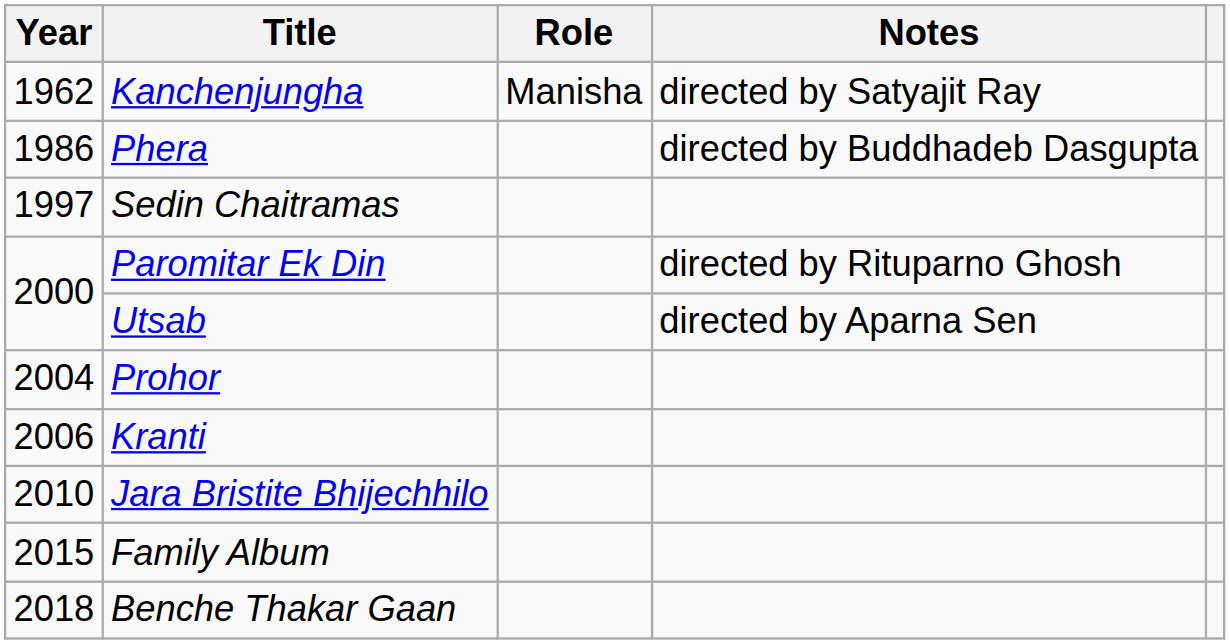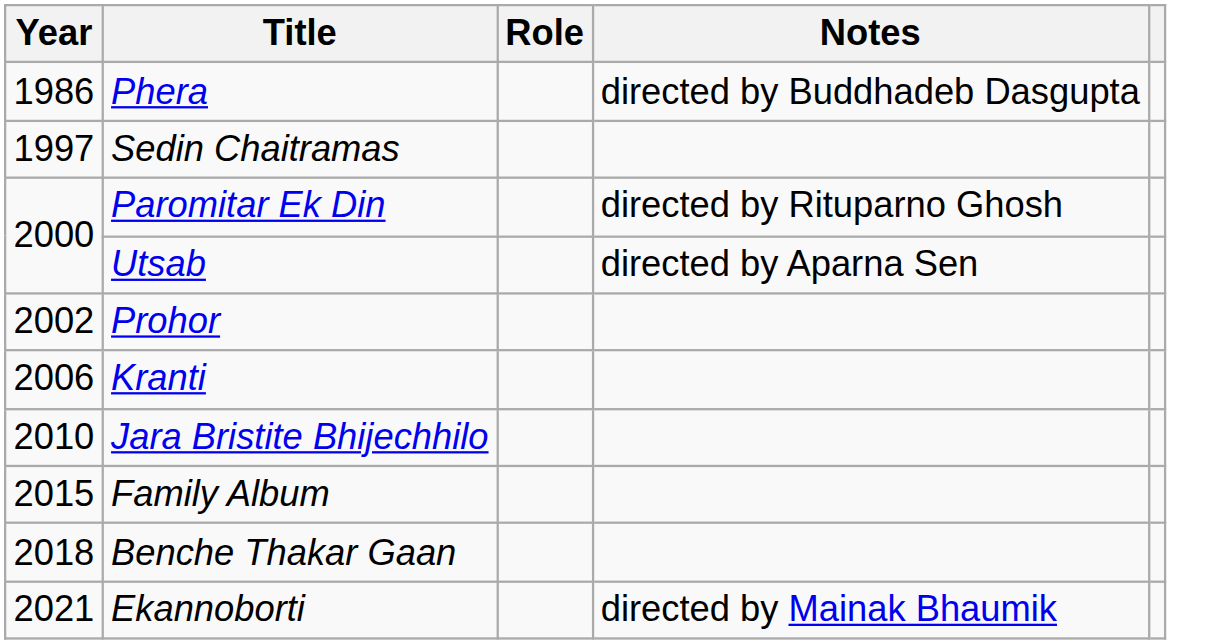- row: 1962 | Kanchenjungha | Manisha | directed by Satyajit Ray
Prohor | Year: 2004 -> 2002
+ row: 2021 | Ekannoborti | directed by Mainak Bhaumik
